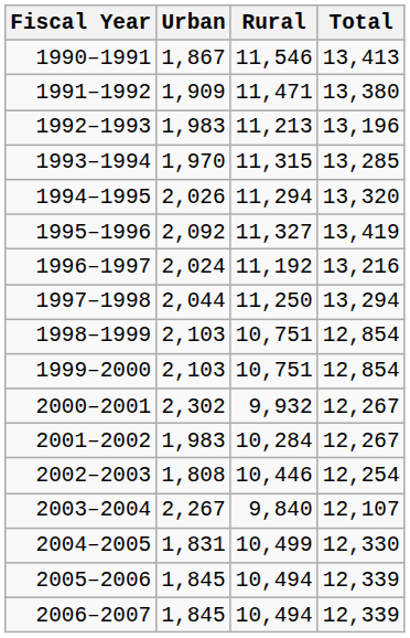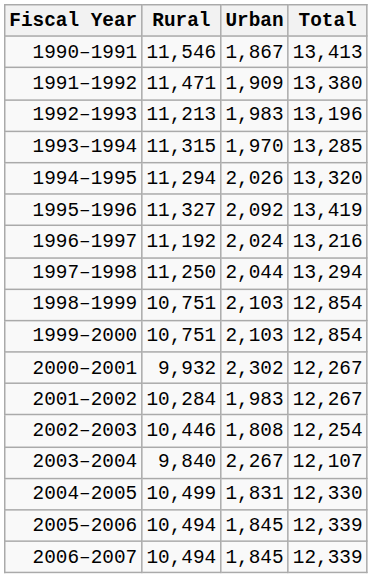columns swapped: Urban <-> Rural
